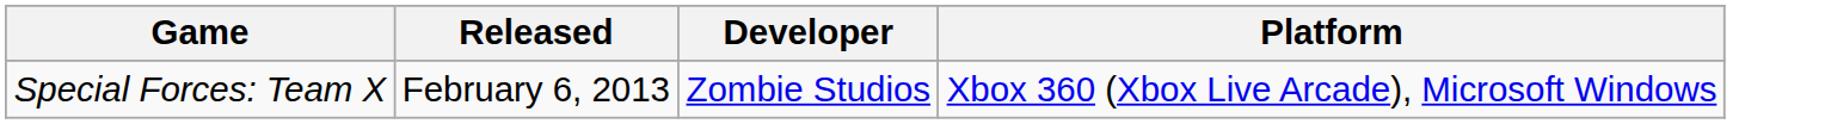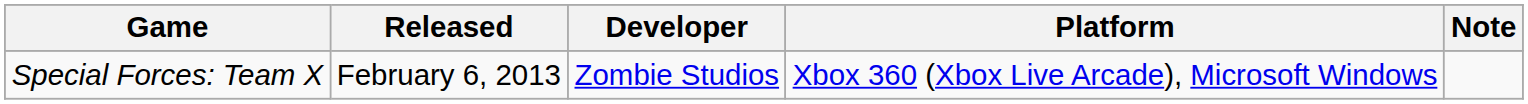+ column: Note
